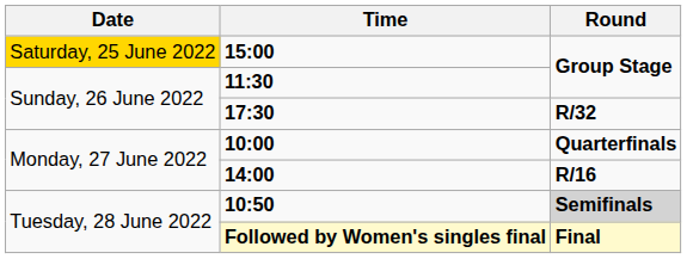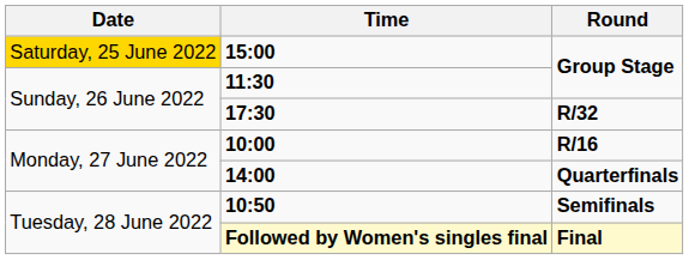10:00 | Round: Quarterfinals -> R/16
14:00 | Round: R/16 -> Quarterfinals
10:50 | Round: lightgrey background -> no background
